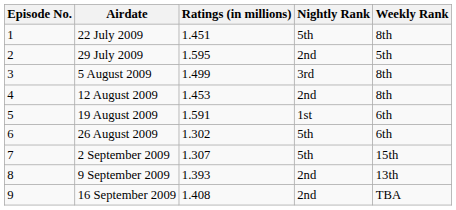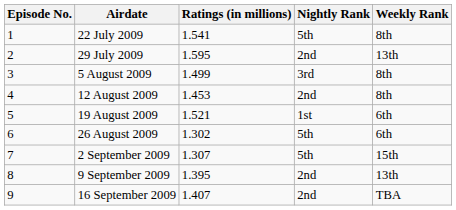22 July 2009 | Ratings (in millions): 1.451 -> 1.541
29 July 2009 | Weekly Rank: 5th -> 13th
19 August 2009 | Ratings (in millions): 1.591 -> 1.521
9 September 2009 | Ratings (in millions): 1.393 -> 1.395
16 September 2009 | Ratings (in millions): 1.408 -> 1.407
